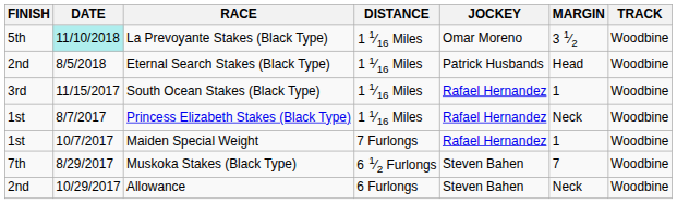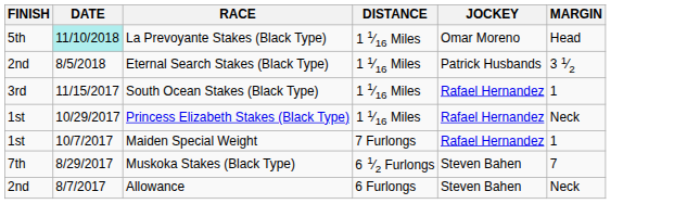- column: TRACK | Woodbine | Woodbine | Woodbine | Woodbine | Woodbine | Woodbine | Woodbine
La Prevoyante Stakes (Black Type) | MARGIN: 3 1⁄2 -> Head
Eternal Search Stakes (Black Type) | MARGIN: Head -> 3 1⁄2
Princess Elizabeth Stakes (Black Type) | DATE: 8/7/2017 -> 10/29/2017
Allowance | DATE: 10/29/2017 -> 8/7/2017
